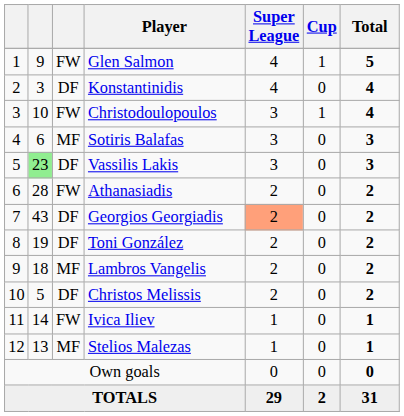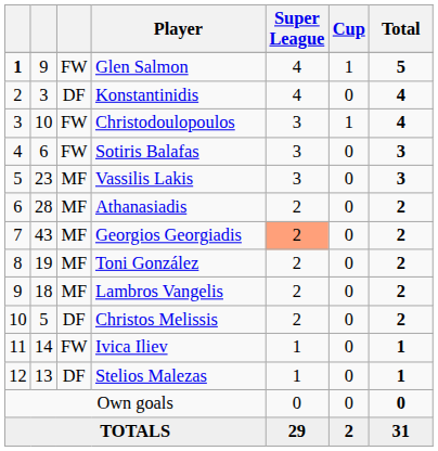Glen Salmon | column 1: normal -> bold
Sotiris Balafas | column 3: MF -> FW
Vassilis Lakis | column 2: lightgreen background -> no background
Vassilis Lakis | column 3: DF -> MF
Athanasiadis | column 3: FW -> MF
Georgios Georgiadis | column 3: DF -> MF
Toni González | column 3: DF -> MF
Stelios Malezas | column 3: MF -> DF
